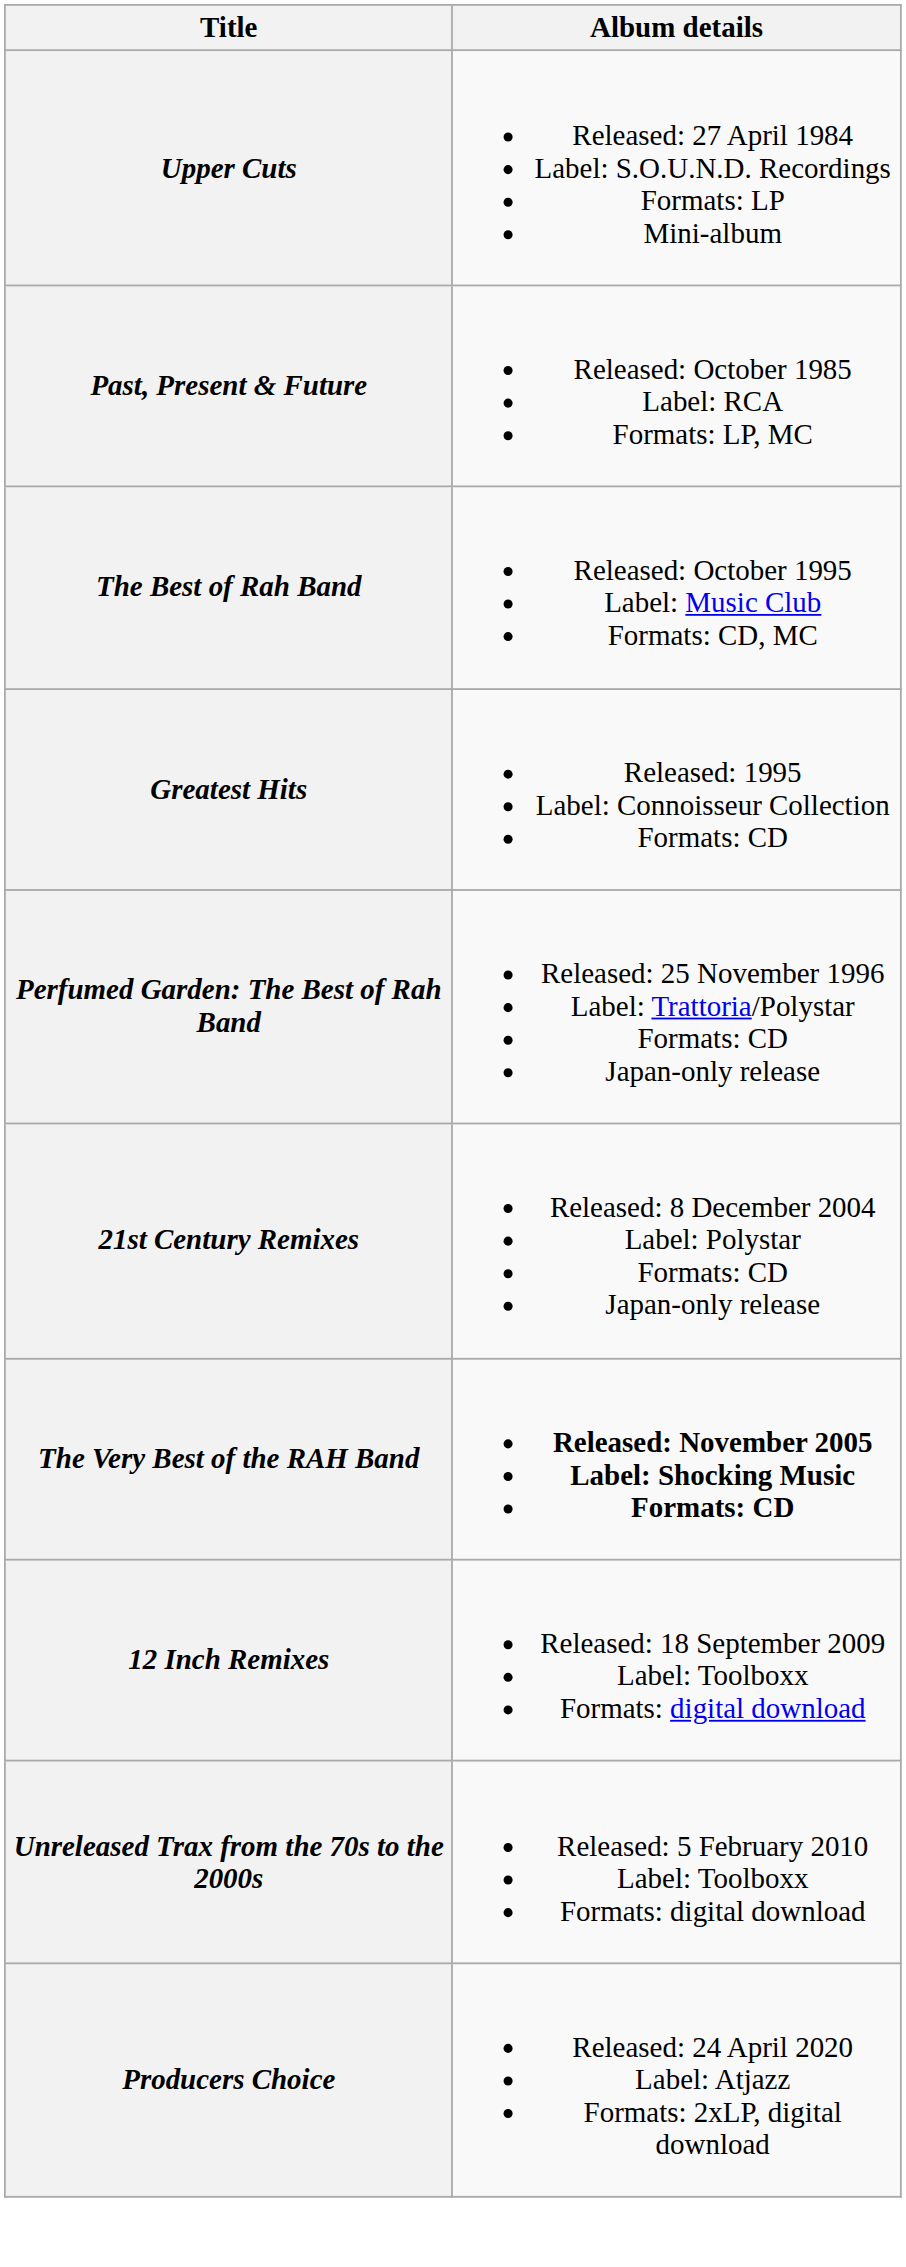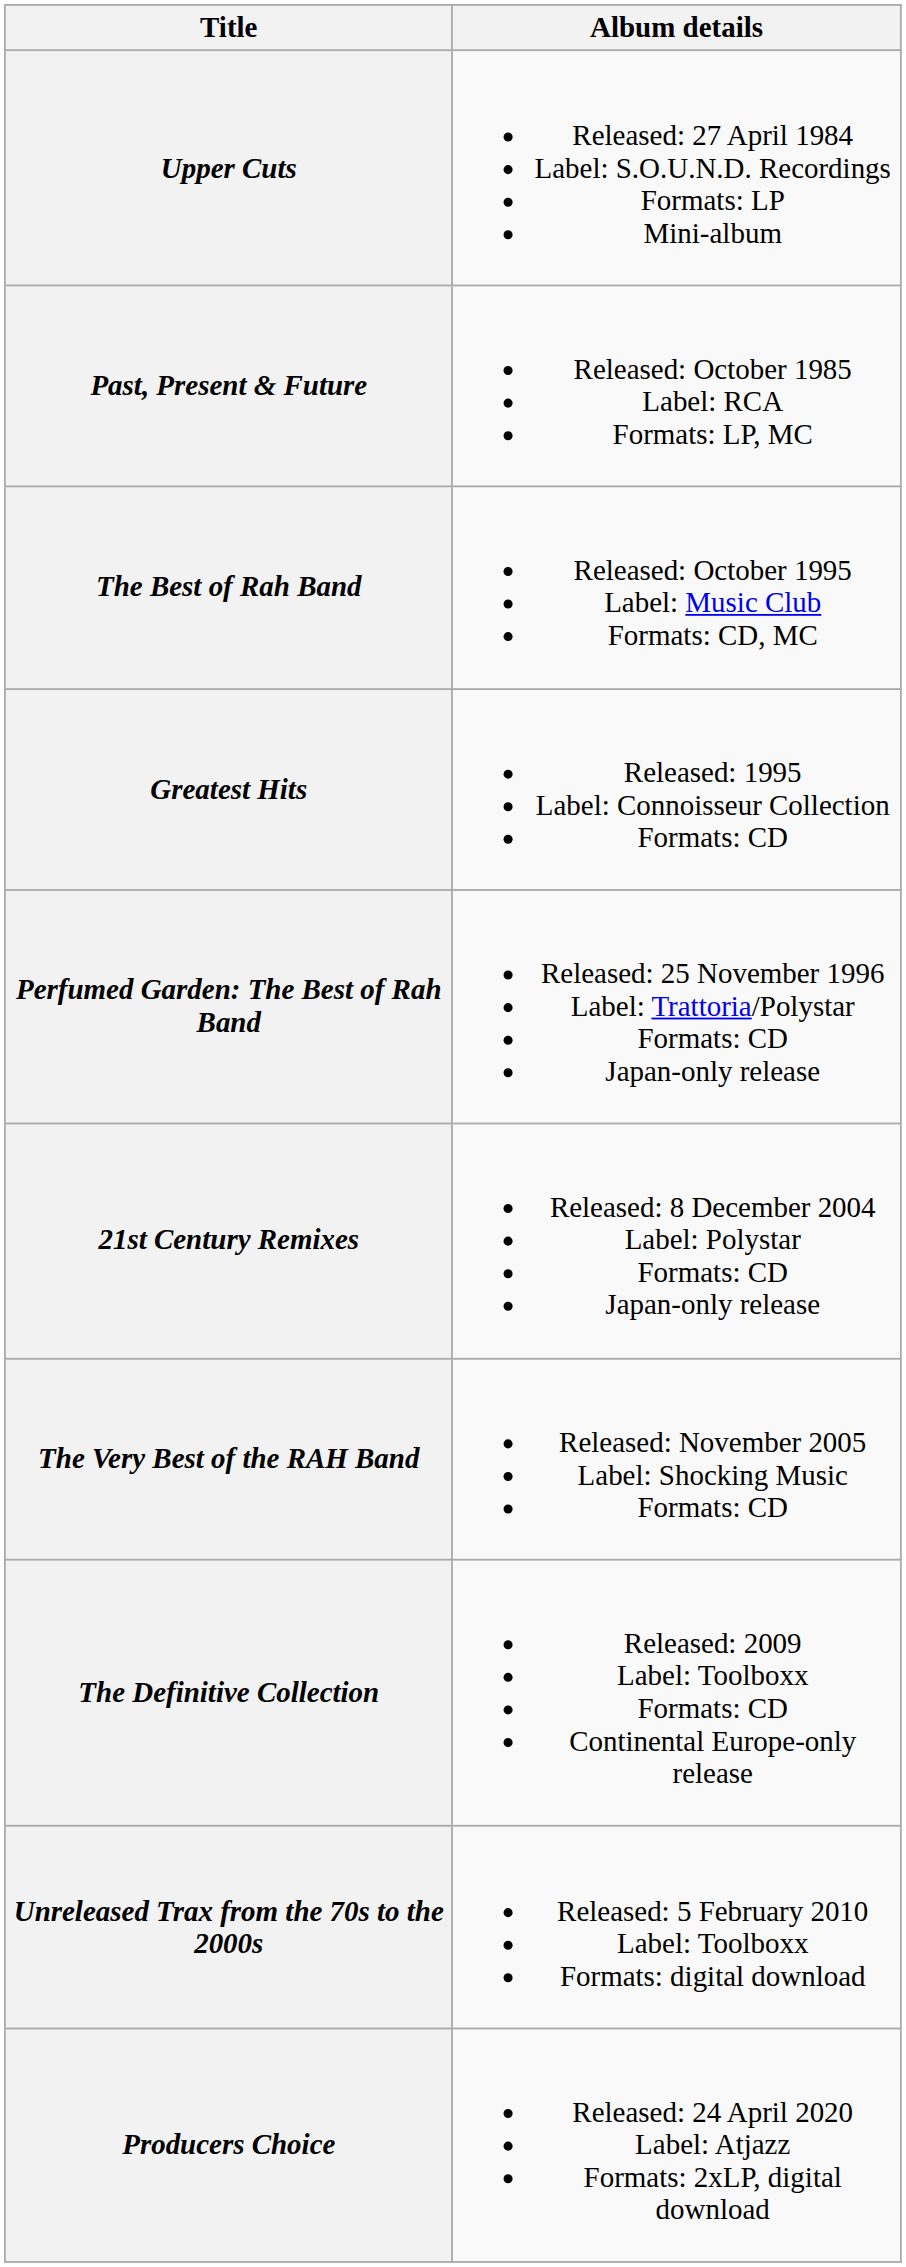The Very Best of the RAH Band | Album details: bold -> normal
+ row: The Definitive Collection | Released: 2009 Label: Toolboxx Formats: CD Continental Europe-only release
- row: 12 Inch Remixes | Released: 18 September 2009 Label: Toolboxx Formats: digital download
